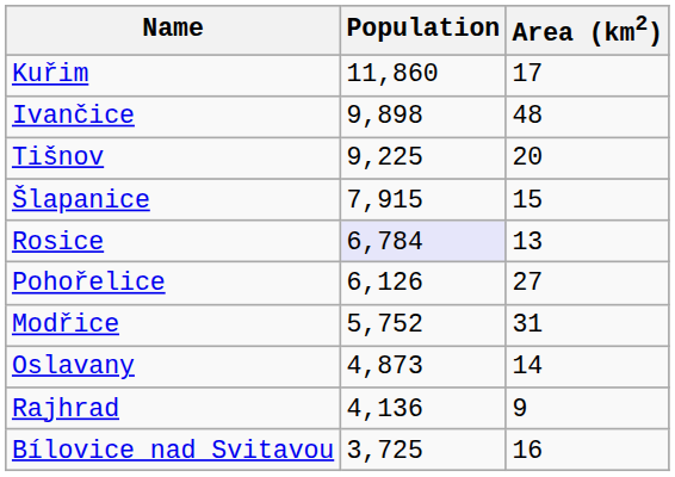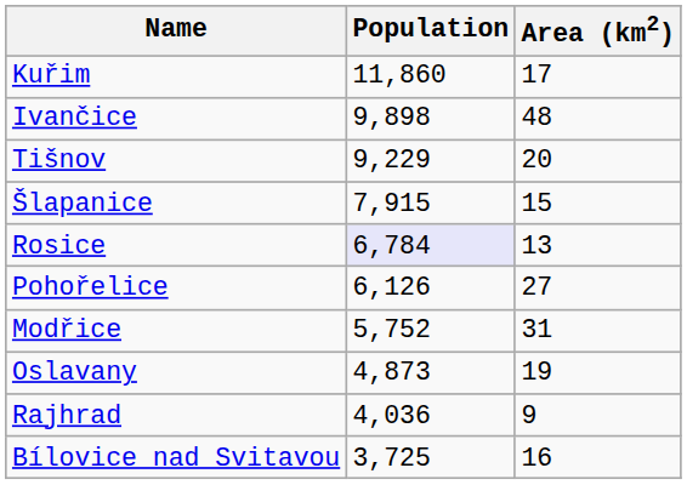Tišnov | Population: 9,225 -> 9,229
Oslavany | Area (km2): 14 -> 19
Rajhrad | Population: 4,136 -> 4,036
